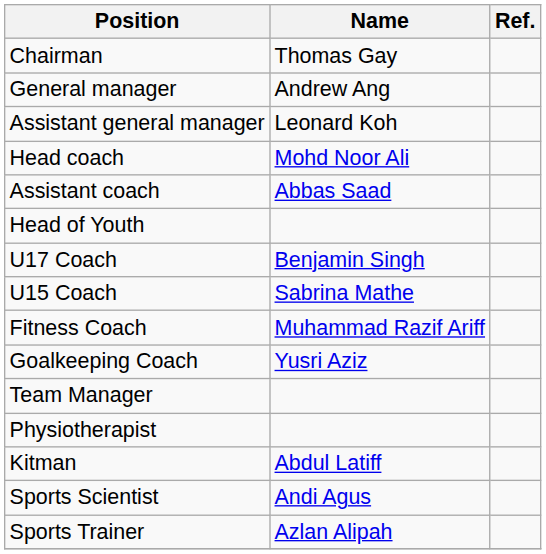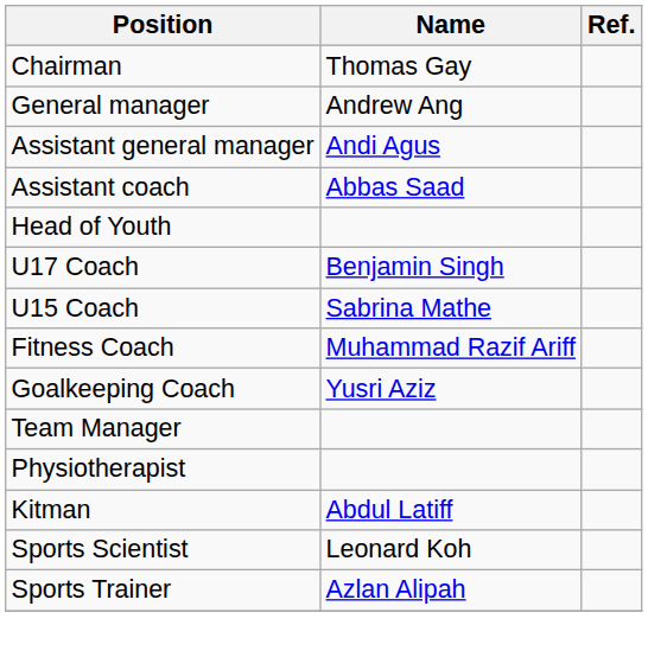Assistant general manager | Name: Leonard Koh -> Andi Agus
- row: Head coach | Mohd Noor Ali
Sports Scientist | Name: Andi Agus -> Leonard Koh
